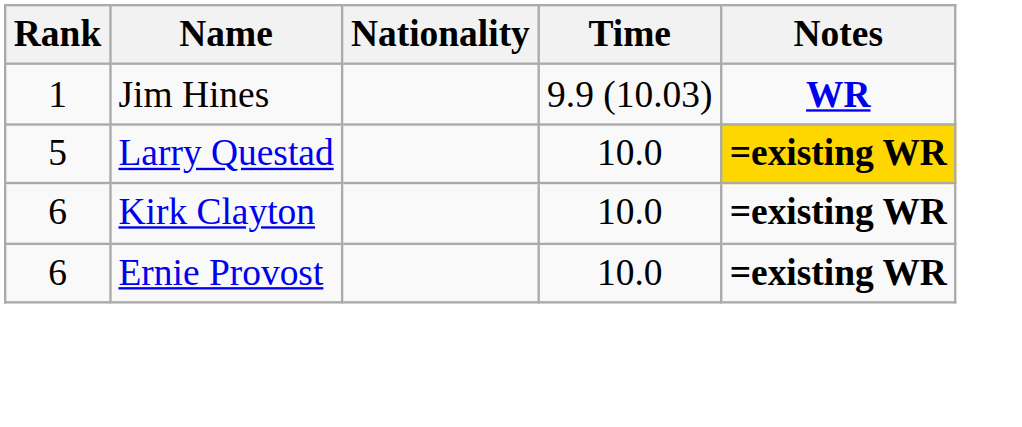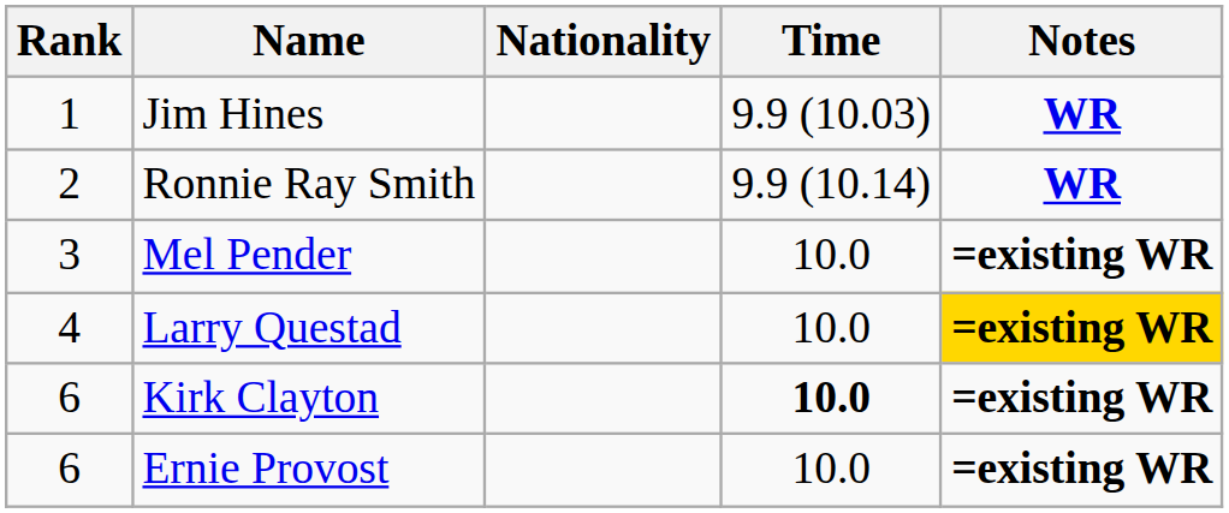+ row: 2 | Ronnie Ray Smith | 9.9 (10.14) | WR
+ row: 3 | Mel Pender | 10.0 | =existing WR
Larry Questad | Rank: 5 -> 4
Kirk Clayton | Time: normal -> bold
